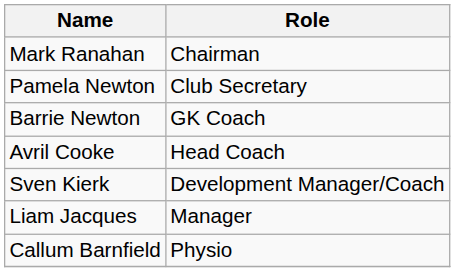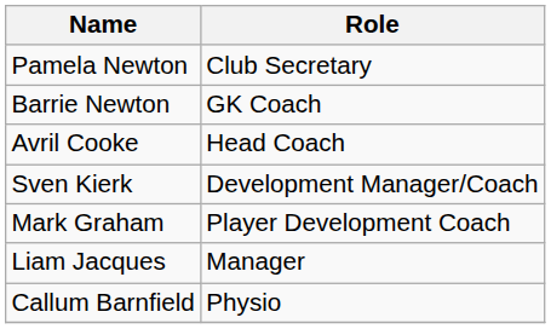- row: Mark Ranahan | Chairman
+ row: Mark Graham | Player Development Coach
